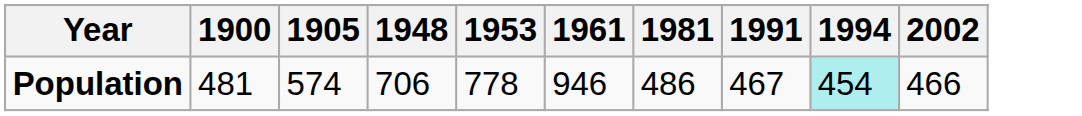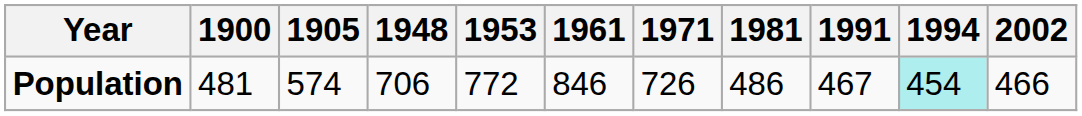+ column: 1971 | 726
Population | 1953: 778 -> 772
Population | 1961: 946 -> 846
